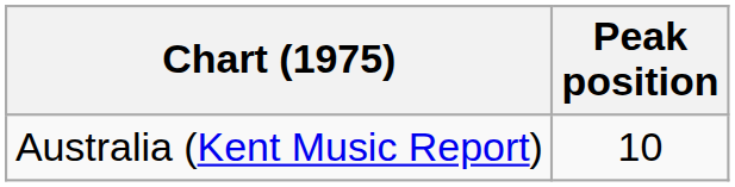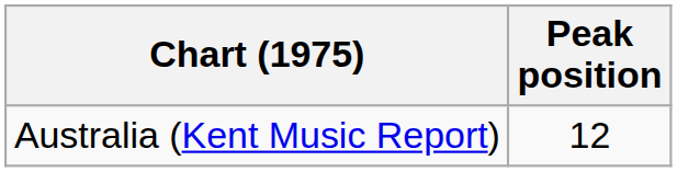Australia (Kent Music Report) | Peak position: 10 -> 12
